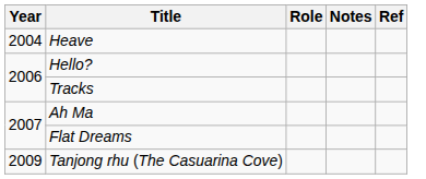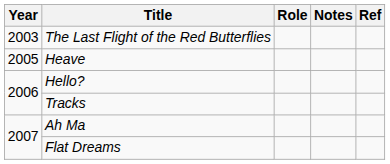+ row: 2003 | The Last Flight of the Red Butterflies
Heave | Year: 2004 -> 2005
- row: 2009 | Tanjong rhu (The Casuarina Cove)
